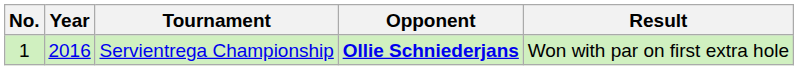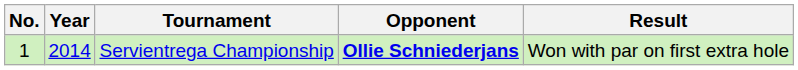Servientrega Championship | Year: 2016 -> 2014
